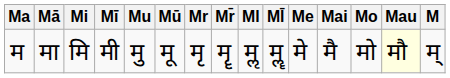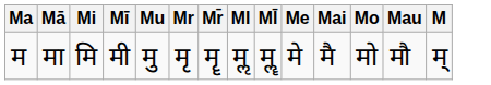- column: Mū | मू
म | Mau: lightyellow background -> no background
